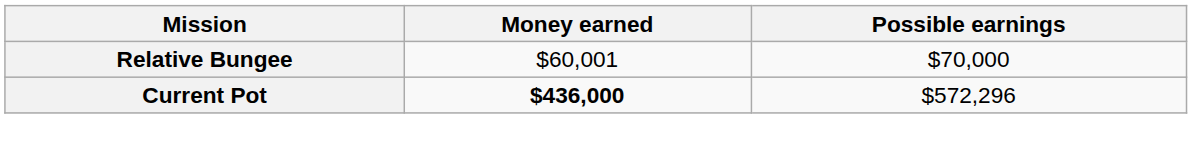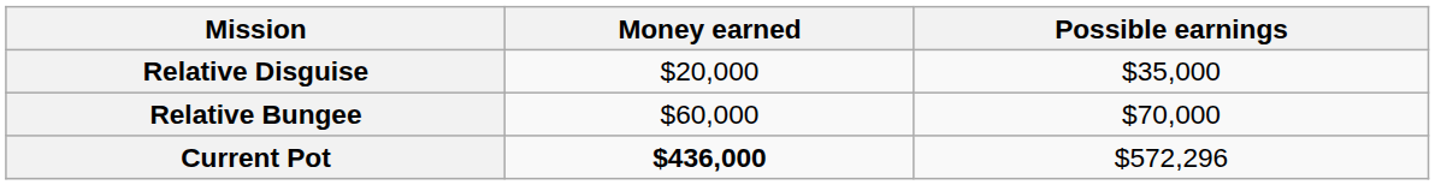+ row: Relative Disguise | $20,000 | $35,000
Relative Bungee | Money earned: $60,001 -> $60,000
